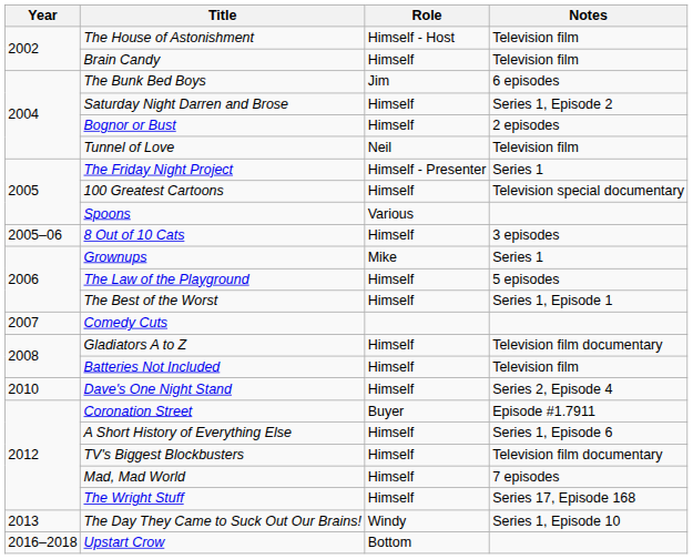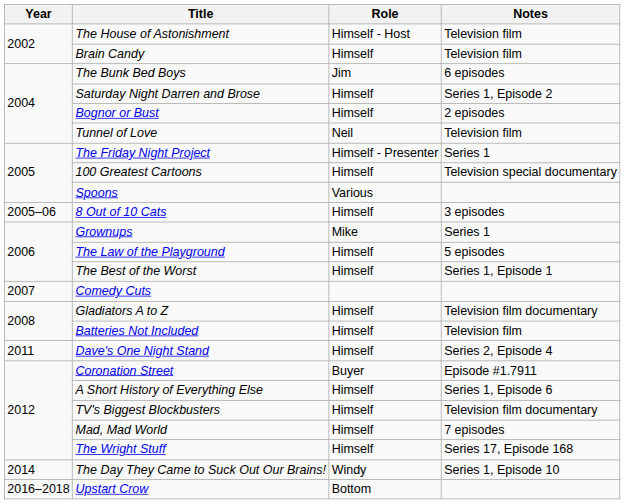Dave's One Night Stand | Year: 2010 -> 2011
The Day They Came to Suck Out Our Brains! | Year: 2013 -> 2014
